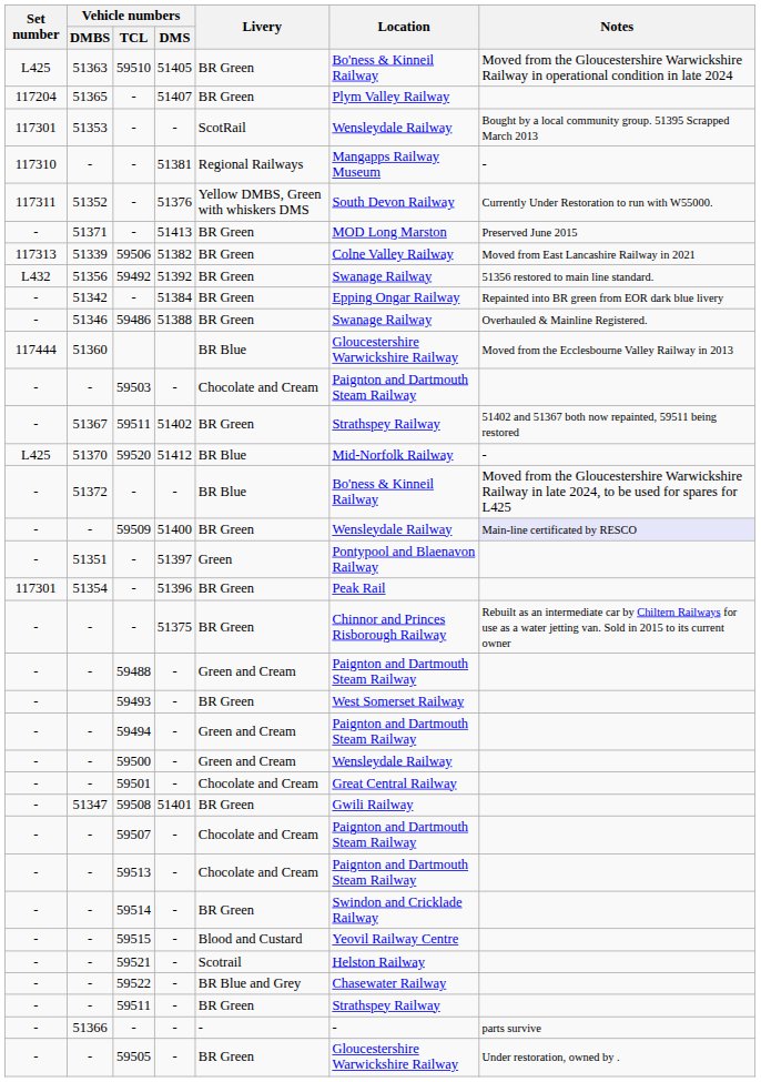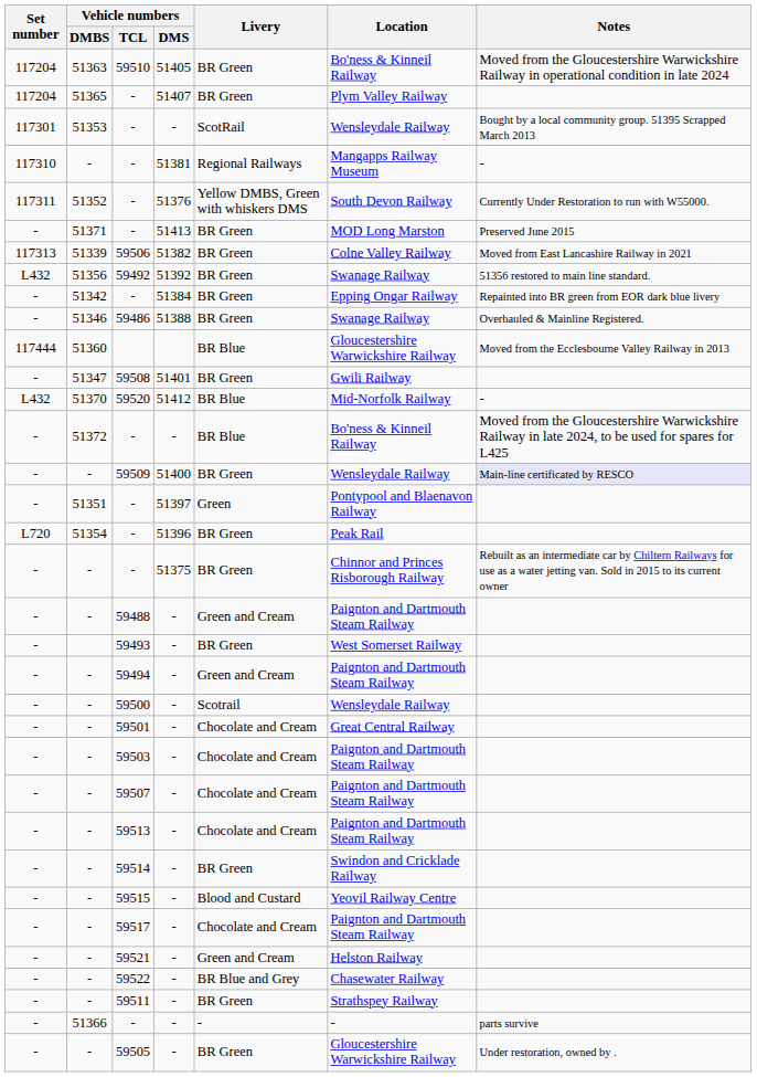59510 | Set number: L425 -> 117204
rows swapped: 59508 <-> 59503
- row: - | 51367 | 59511 | 51402 | BR Green | Strathspey Railway | 51402 and 51367 both now repainted, 59511 being restored
59520 | Set number: L425 -> L432
51354 / - | Set number: 117301 -> L720
59500 | Livery: Green and Cream -> Scotrail
+ row: - | - | 59517 | - | Chocolate and Cream | Paignton and Dartmouth Steam Railway
59521 | Livery: Scotrail -> Green and Cream
